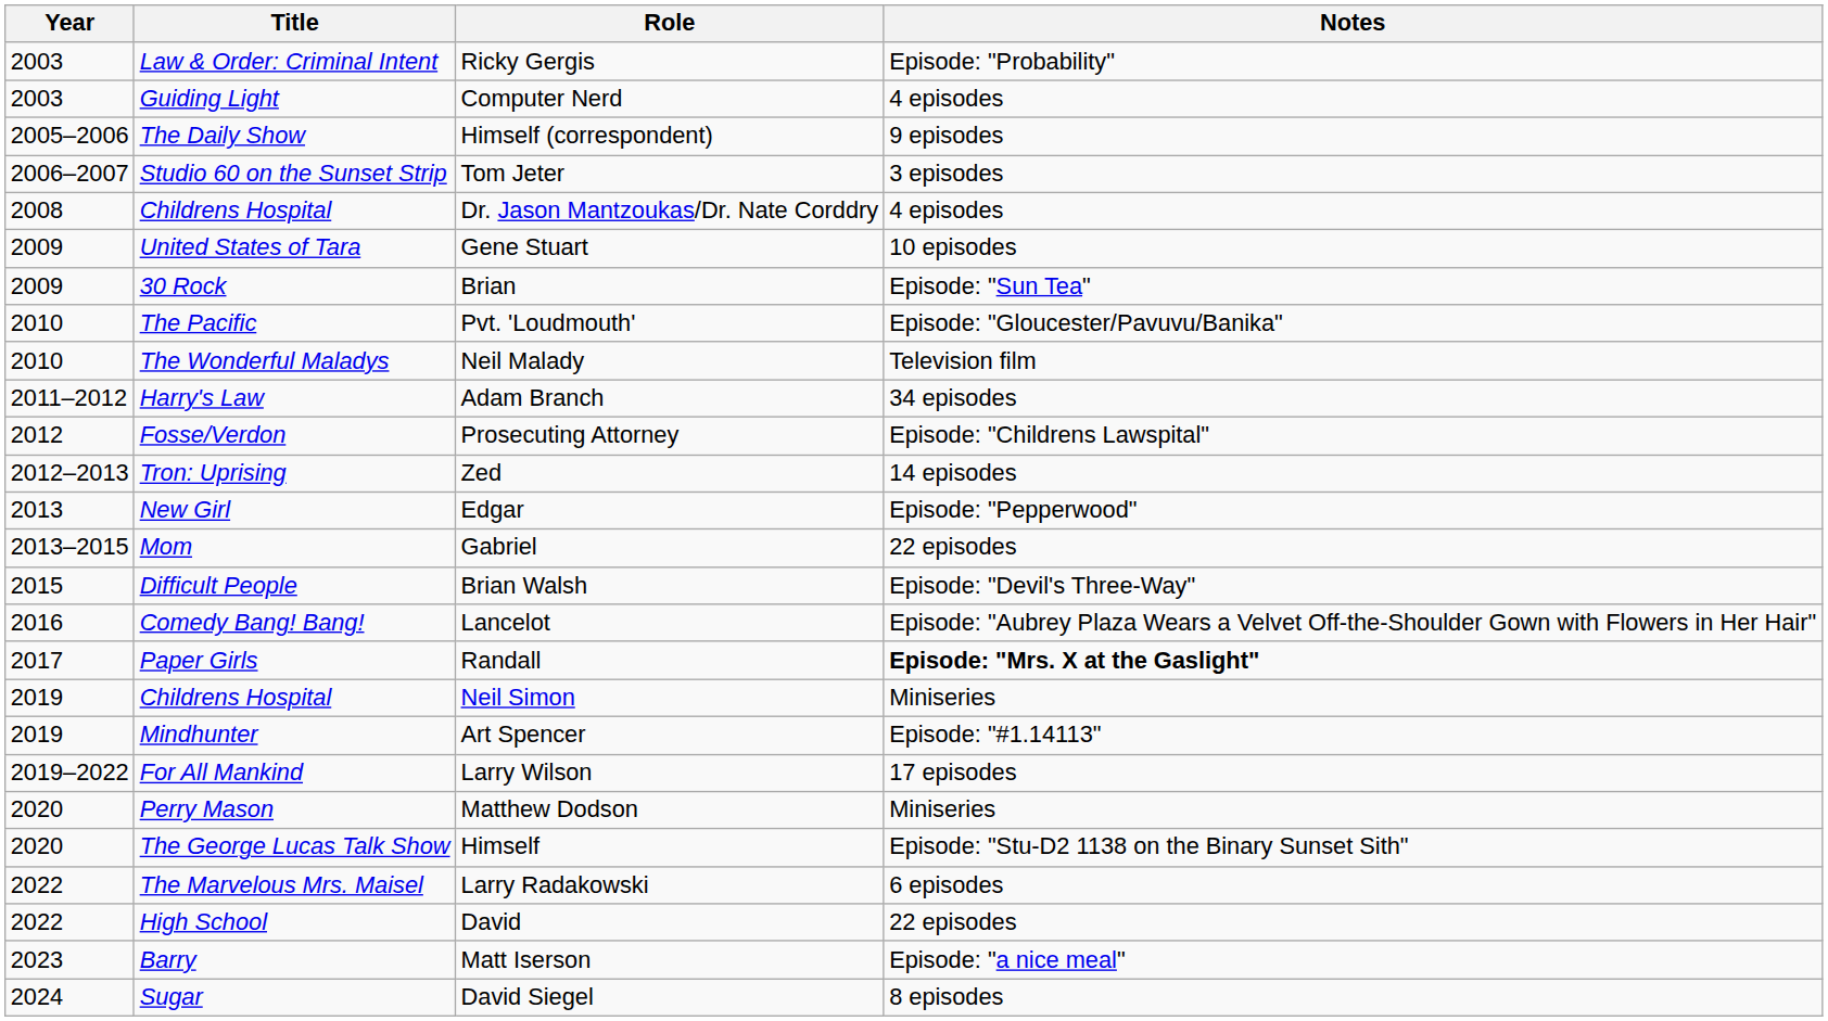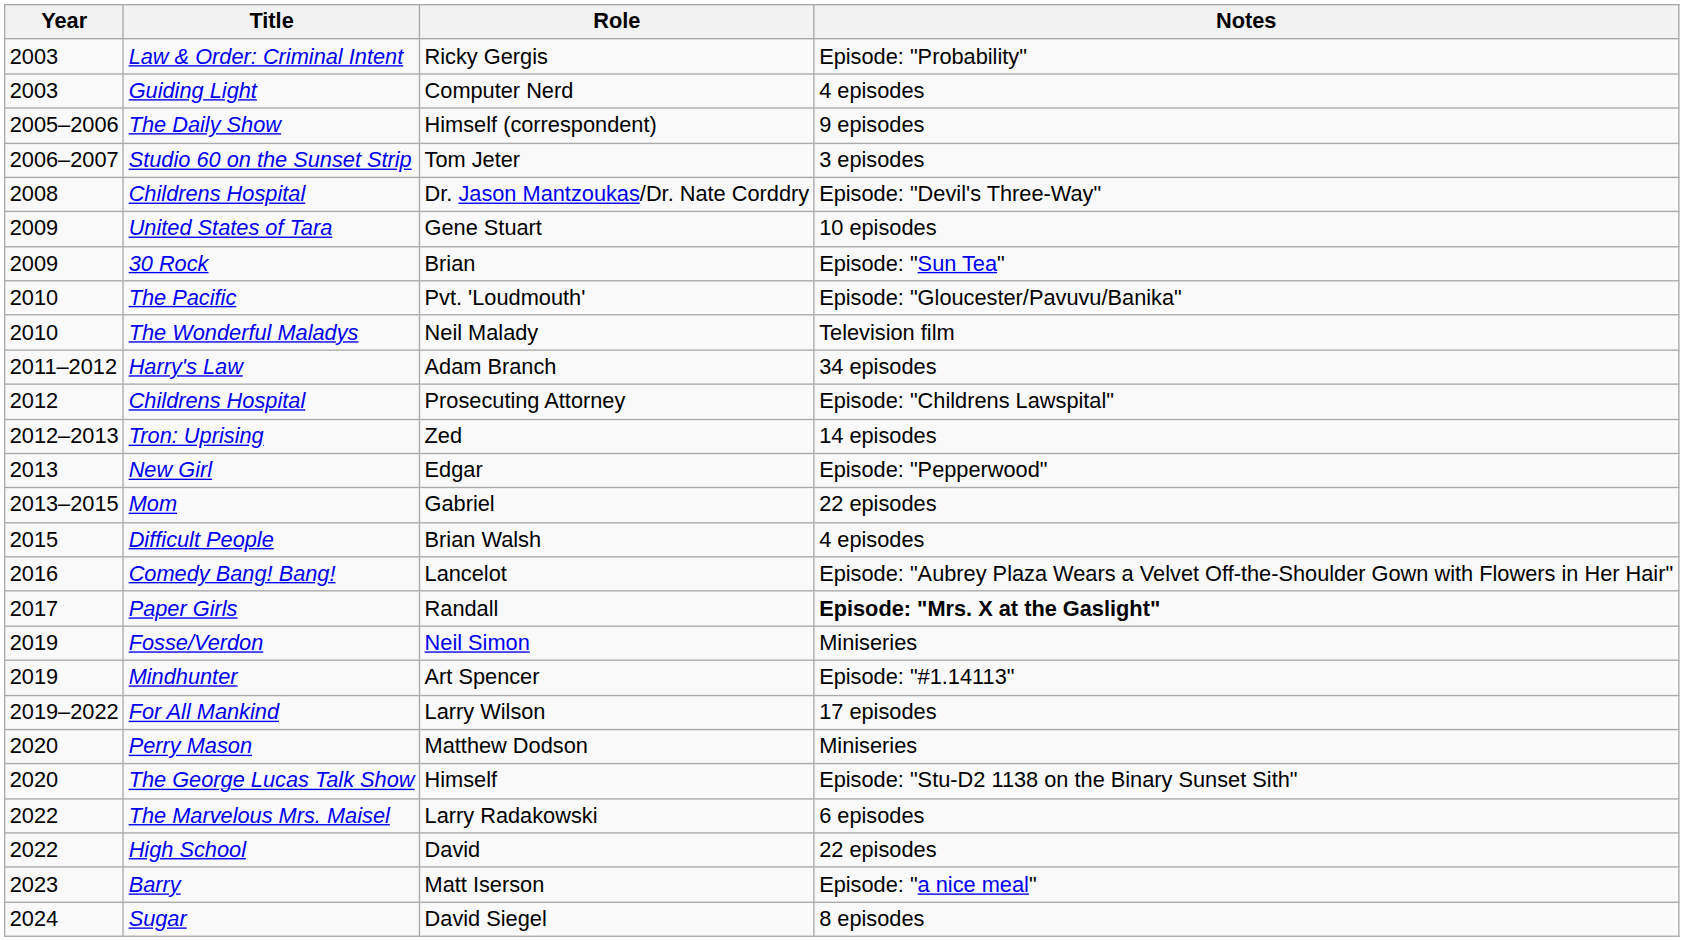Dr. Jason Mantzoukas/Dr. Nate Corddry | Notes: 4 episodes -> Episode: "Devil's Three-Way"
Prosecuting Attorney | Title: Fosse/Verdon -> Childrens Hospital
Brian Walsh | Notes: Episode: "Devil's Three-Way" -> 4 episodes
Neil Simon | Title: Childrens Hospital -> Fosse/Verdon
